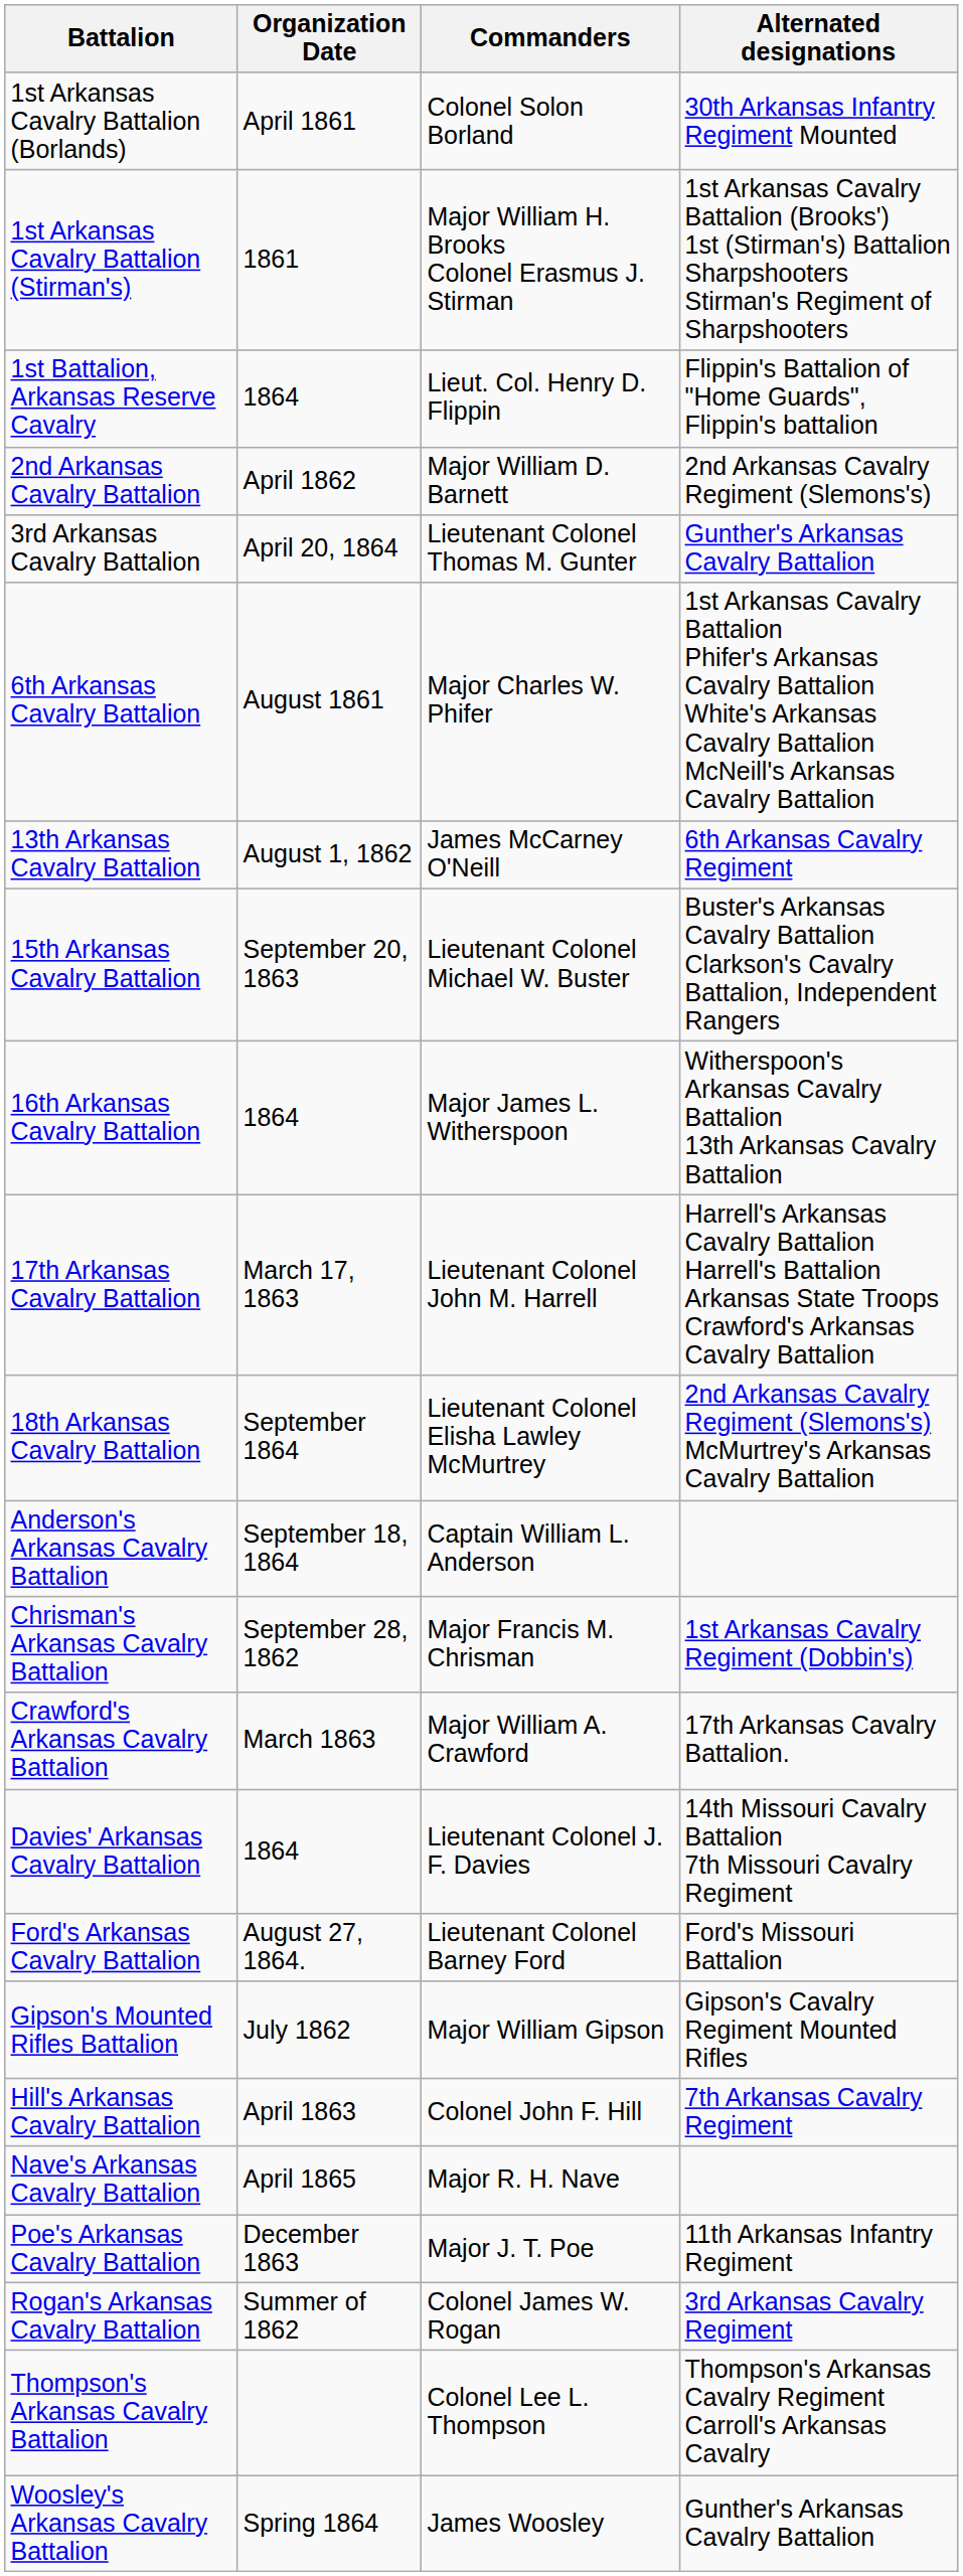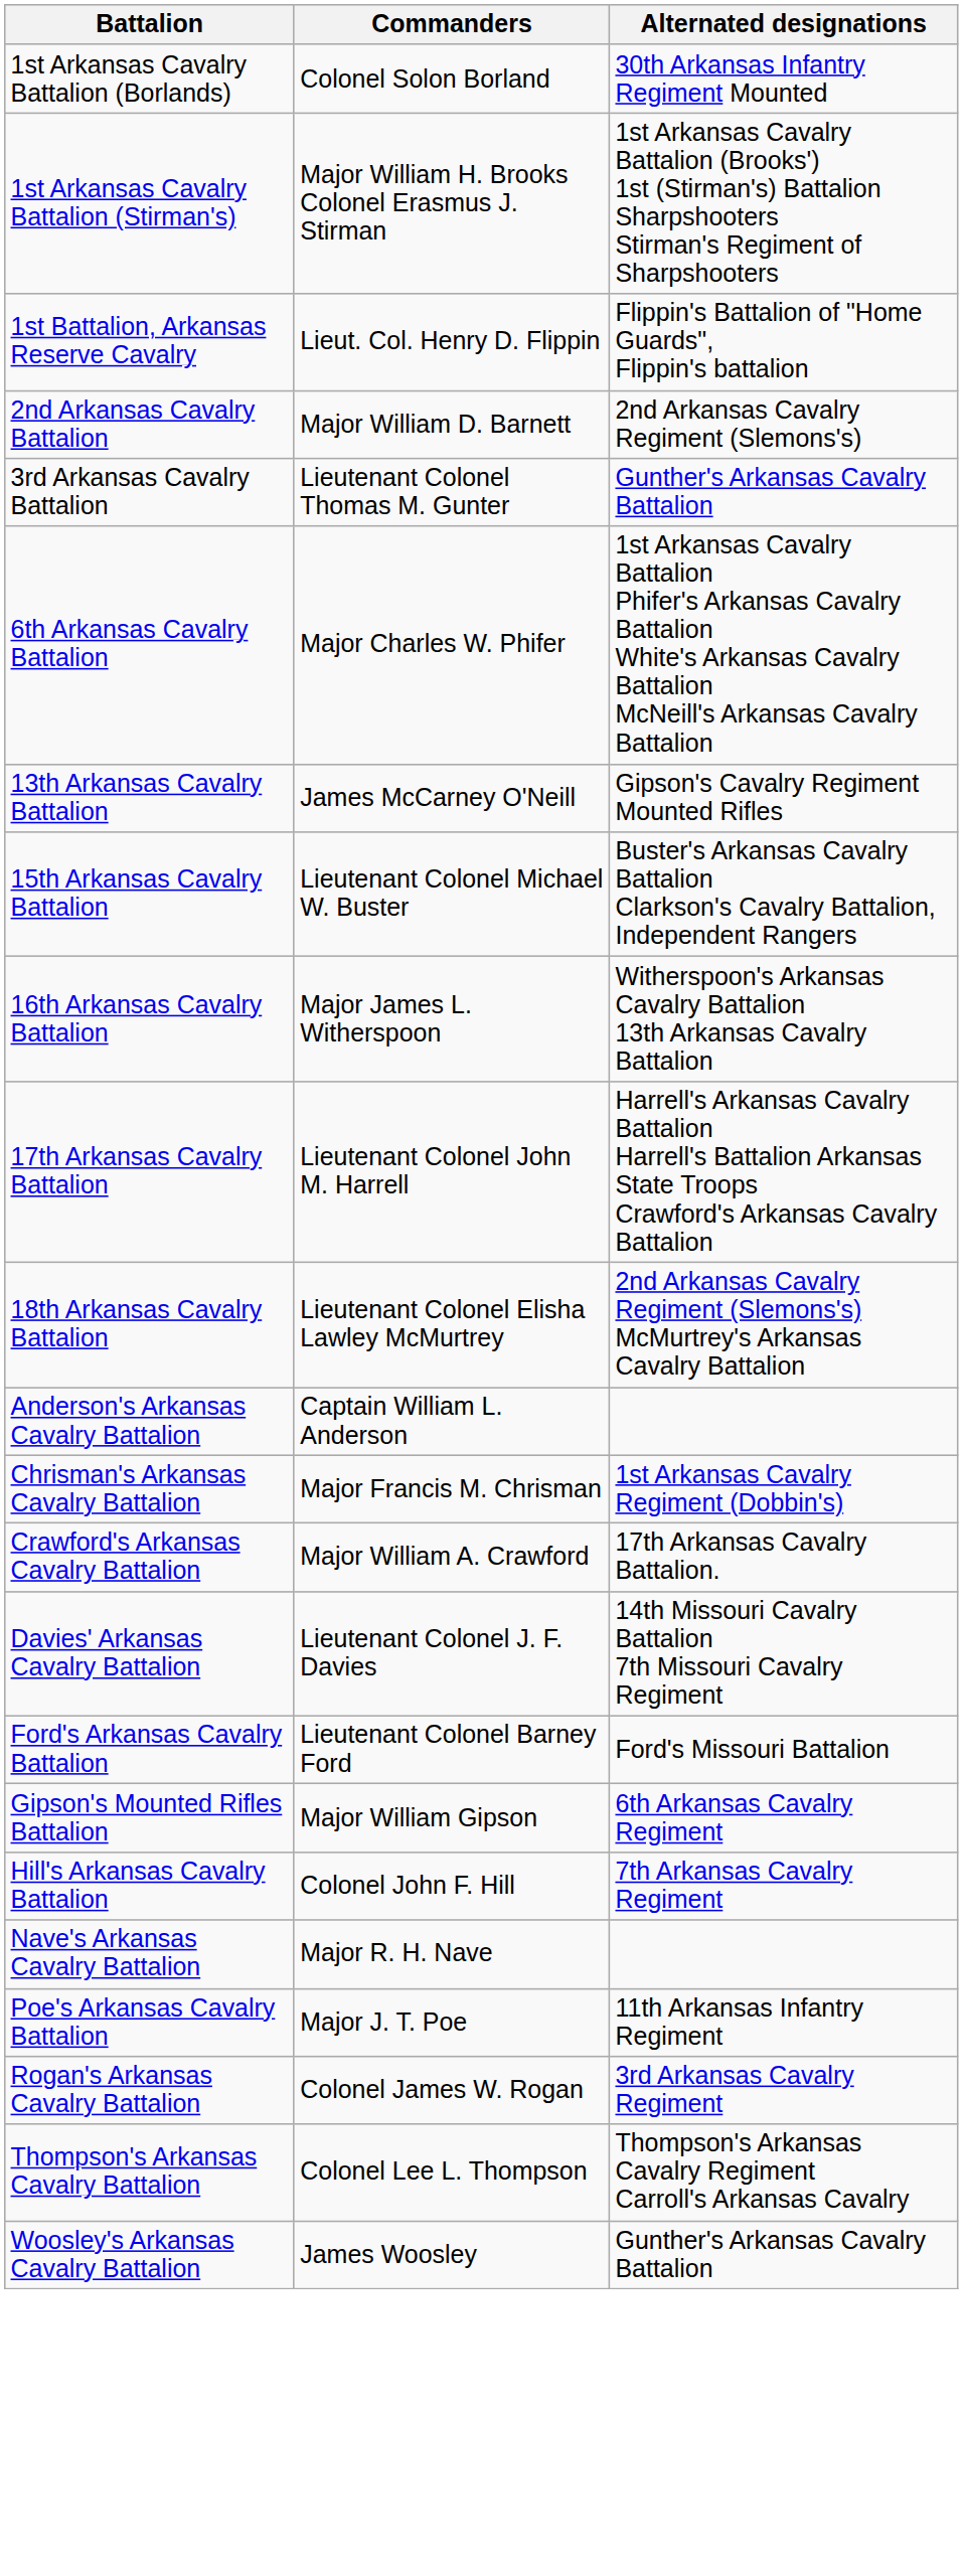- column: Organization Date | April 1861 | 1861 | 1864 | April 1862 | April 20, 1864 | August 1861 | August 1, 1862 | September 20, 1863 | 1864 | March 17, 1863 | September 1864 | September 18, 1864 | September 28, 1862 | March 1863 | 1864 | August 27, 1864. | July 1862 | April 1863 | April 1865 | December 1863 | Summer of 1862 | Spring 1864
13th Arkansas Cavalry Battalion | Alternated designations: 6th Arkansas Cavalry Regiment -> Gipson's Cavalry Regiment Mounted Rifles
Gipson's Mounted Rifles Battalion | Alternated designations: Gipson's Cavalry Regiment Mounted Rifles -> 6th Arkansas Cavalry Regiment
